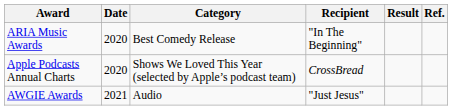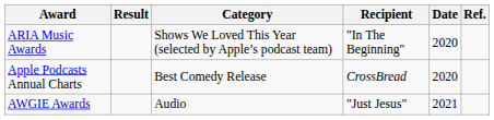columns swapped: Date <-> Result
ARIA Music Awards | Category: Best Comedy Release -> Shows We Loved This Year (selected by Apple’s podcast team)
Apple Podcasts Annual Charts | Category: Shows We Loved This Year (selected by Apple’s podcast team) -> Best Comedy Release
